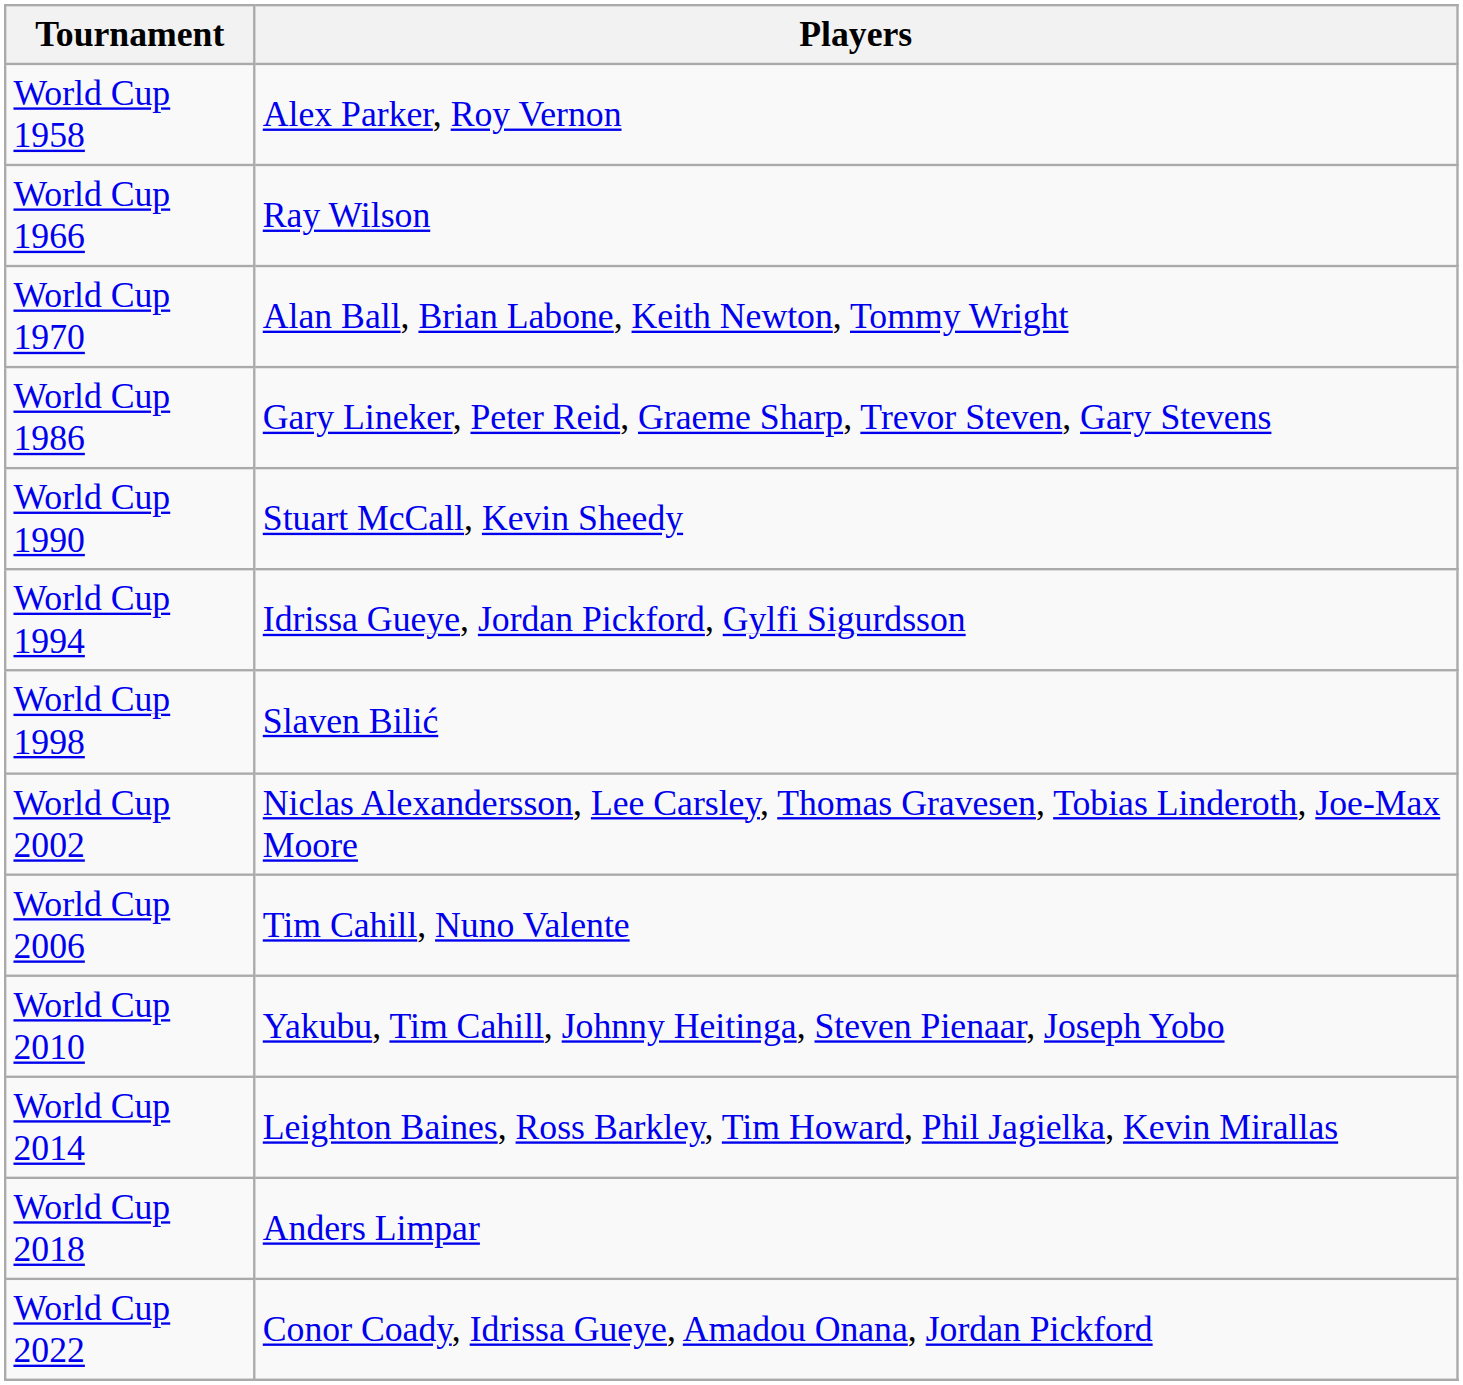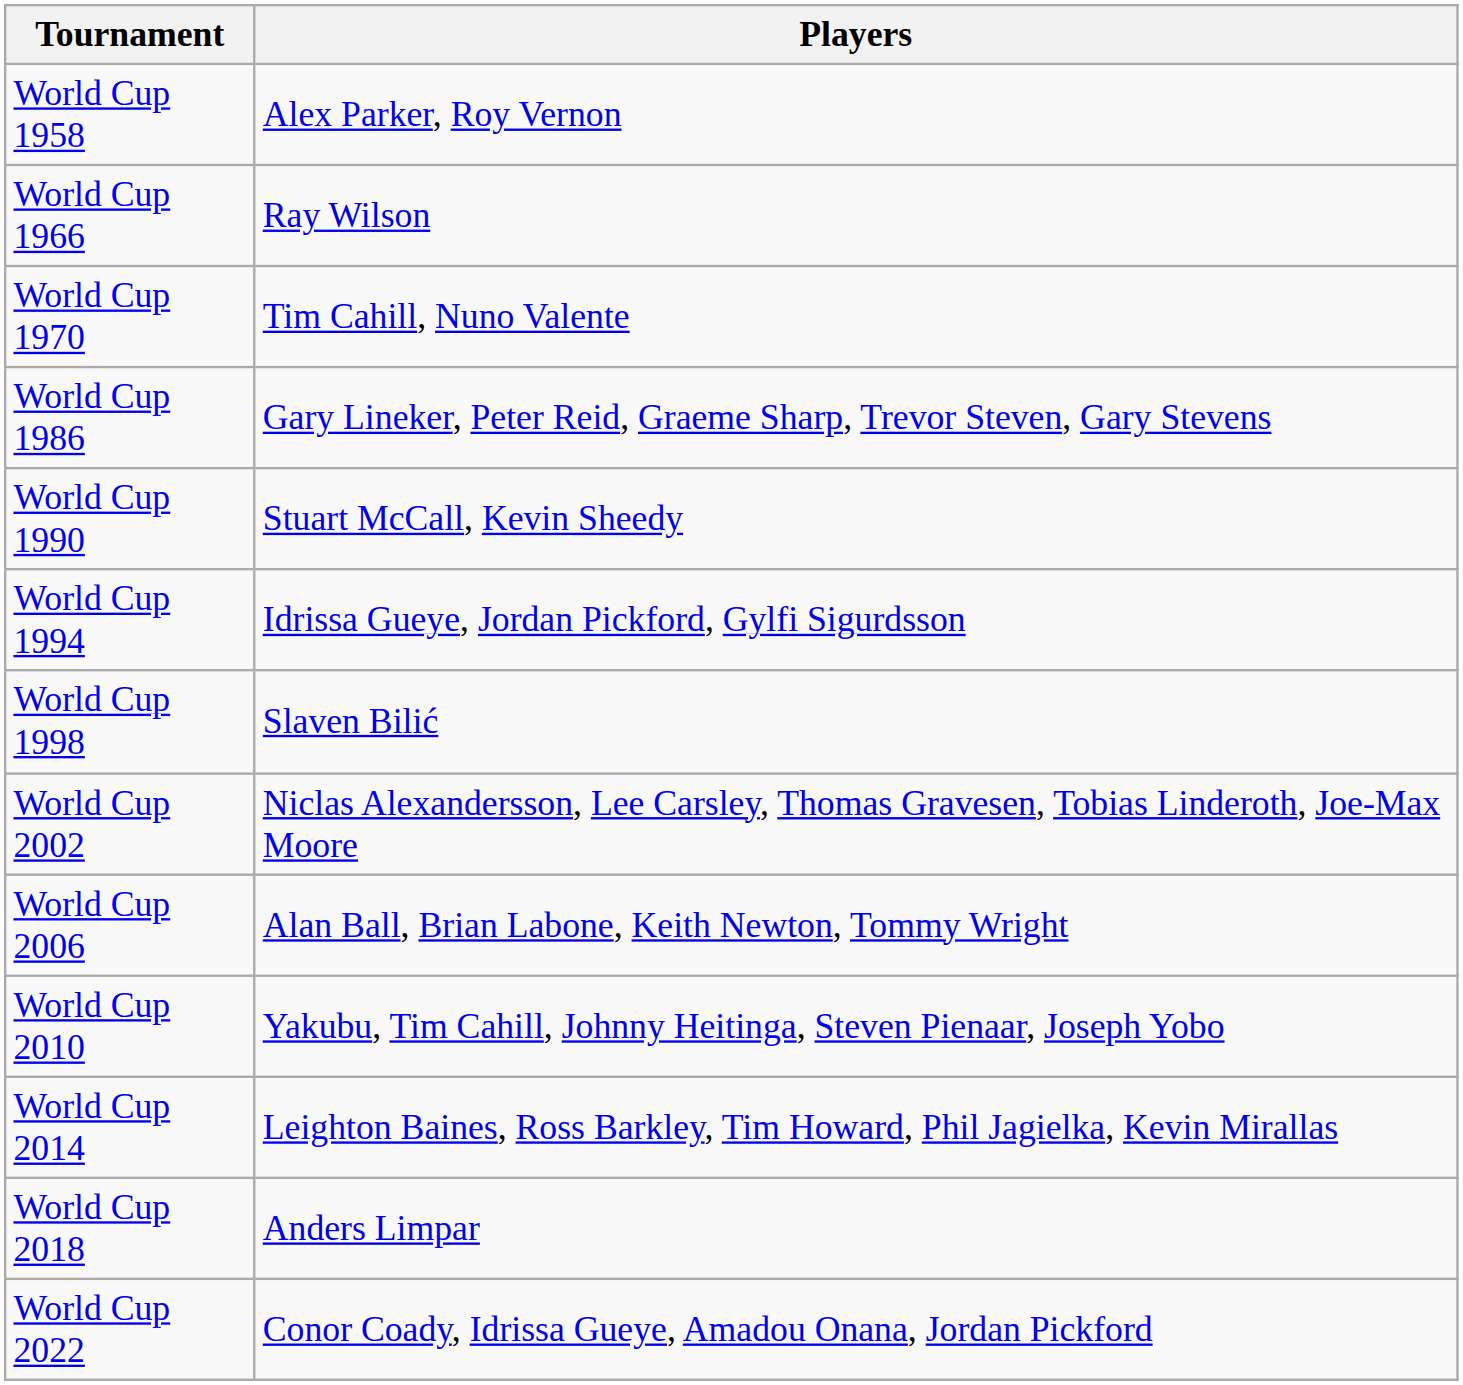World Cup 1970 | Players: Alan Ball, Brian Labone, Keith Newton, Tommy Wright -> Tim Cahill, Nuno Valente
World Cup 2006 | Players: Tim Cahill, Nuno Valente -> Alan Ball, Brian Labone, Keith Newton, Tommy Wright
